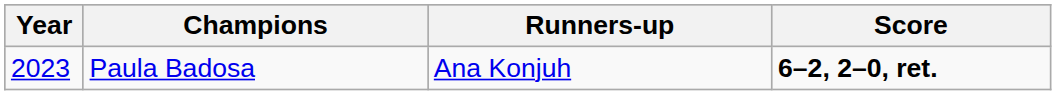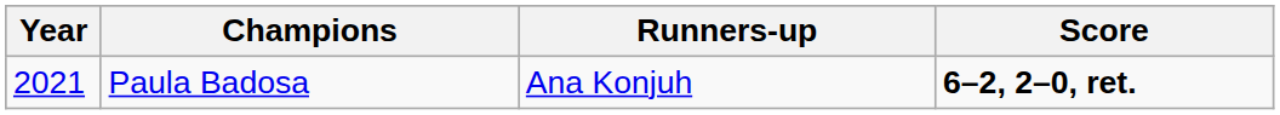Paula Badosa | Year: 2023 -> 2021
